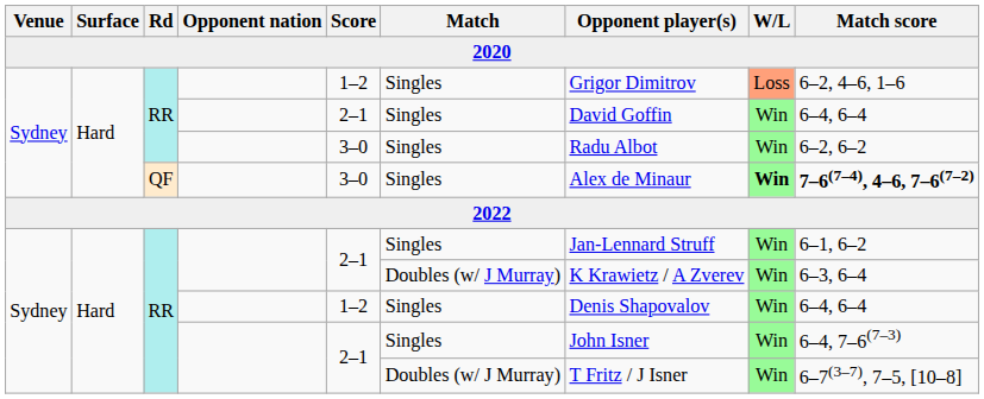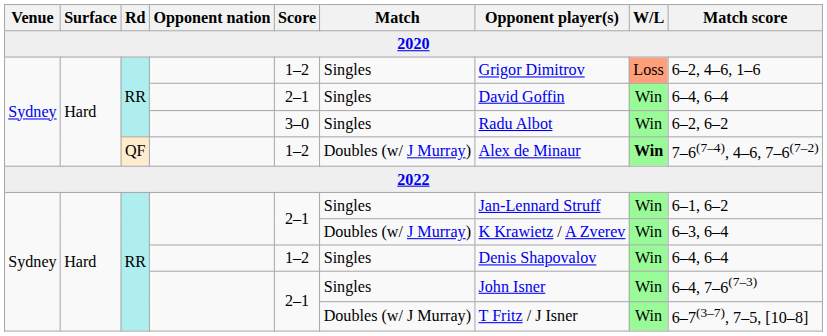QF | Score: 3–0 -> 1–2
QF | Match: Singles -> Doubles (w/ J Murray)
QF | Match score: bold -> normal
